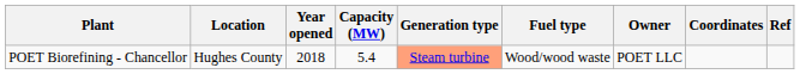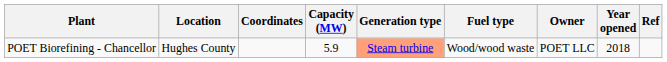columns swapped: Coordinates <-> Year opened
POET Biorefining - Chancellor | Capacity (MW): 5.4 -> 5.9
